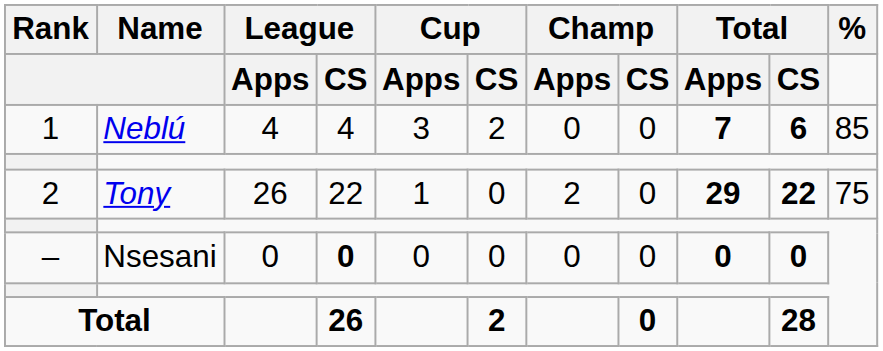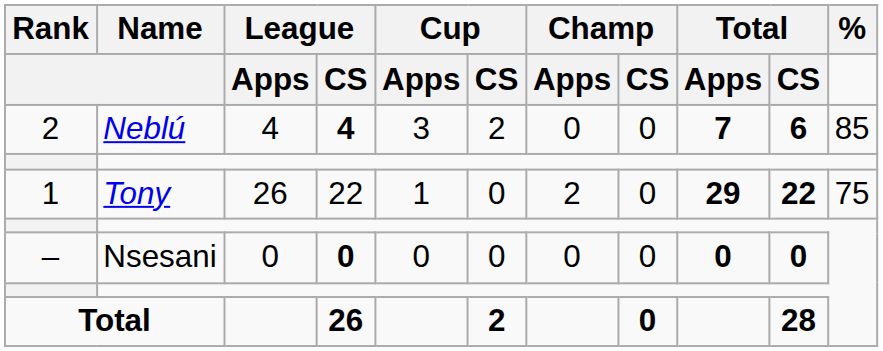Neblú | Rank: 1 -> 2
Neblú | League / CS: normal -> bold
Tony | Rank: 2 -> 1
